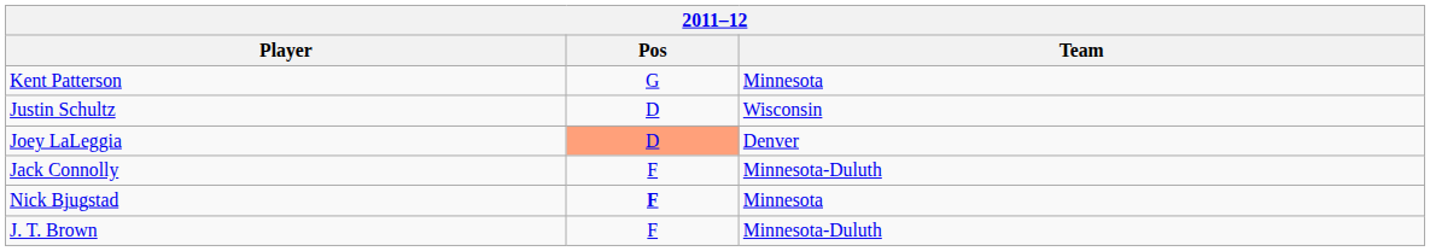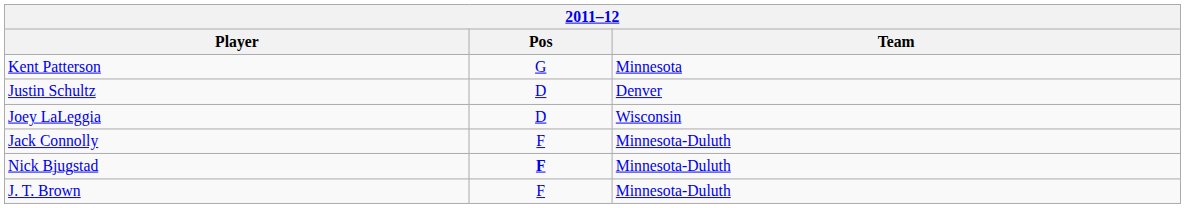Justin Schultz | Team: Wisconsin -> Denver
Joey LaLeggia | Pos: lightsalmon background -> no background
Joey LaLeggia | Team: Denver -> Wisconsin
Nick Bjugstad | Team: Minnesota -> Minnesota-Duluth
